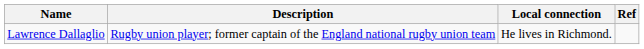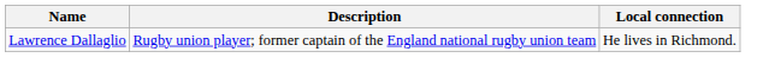- column: Ref
